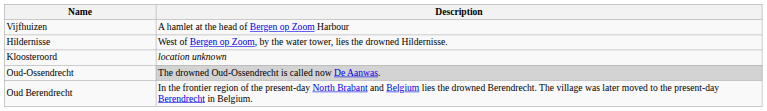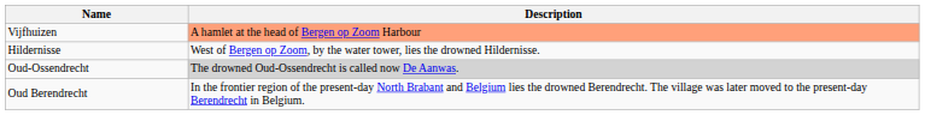Vijfhuizen | Description: no background -> lightsalmon background
- row: Kloosteroord | location unknown
